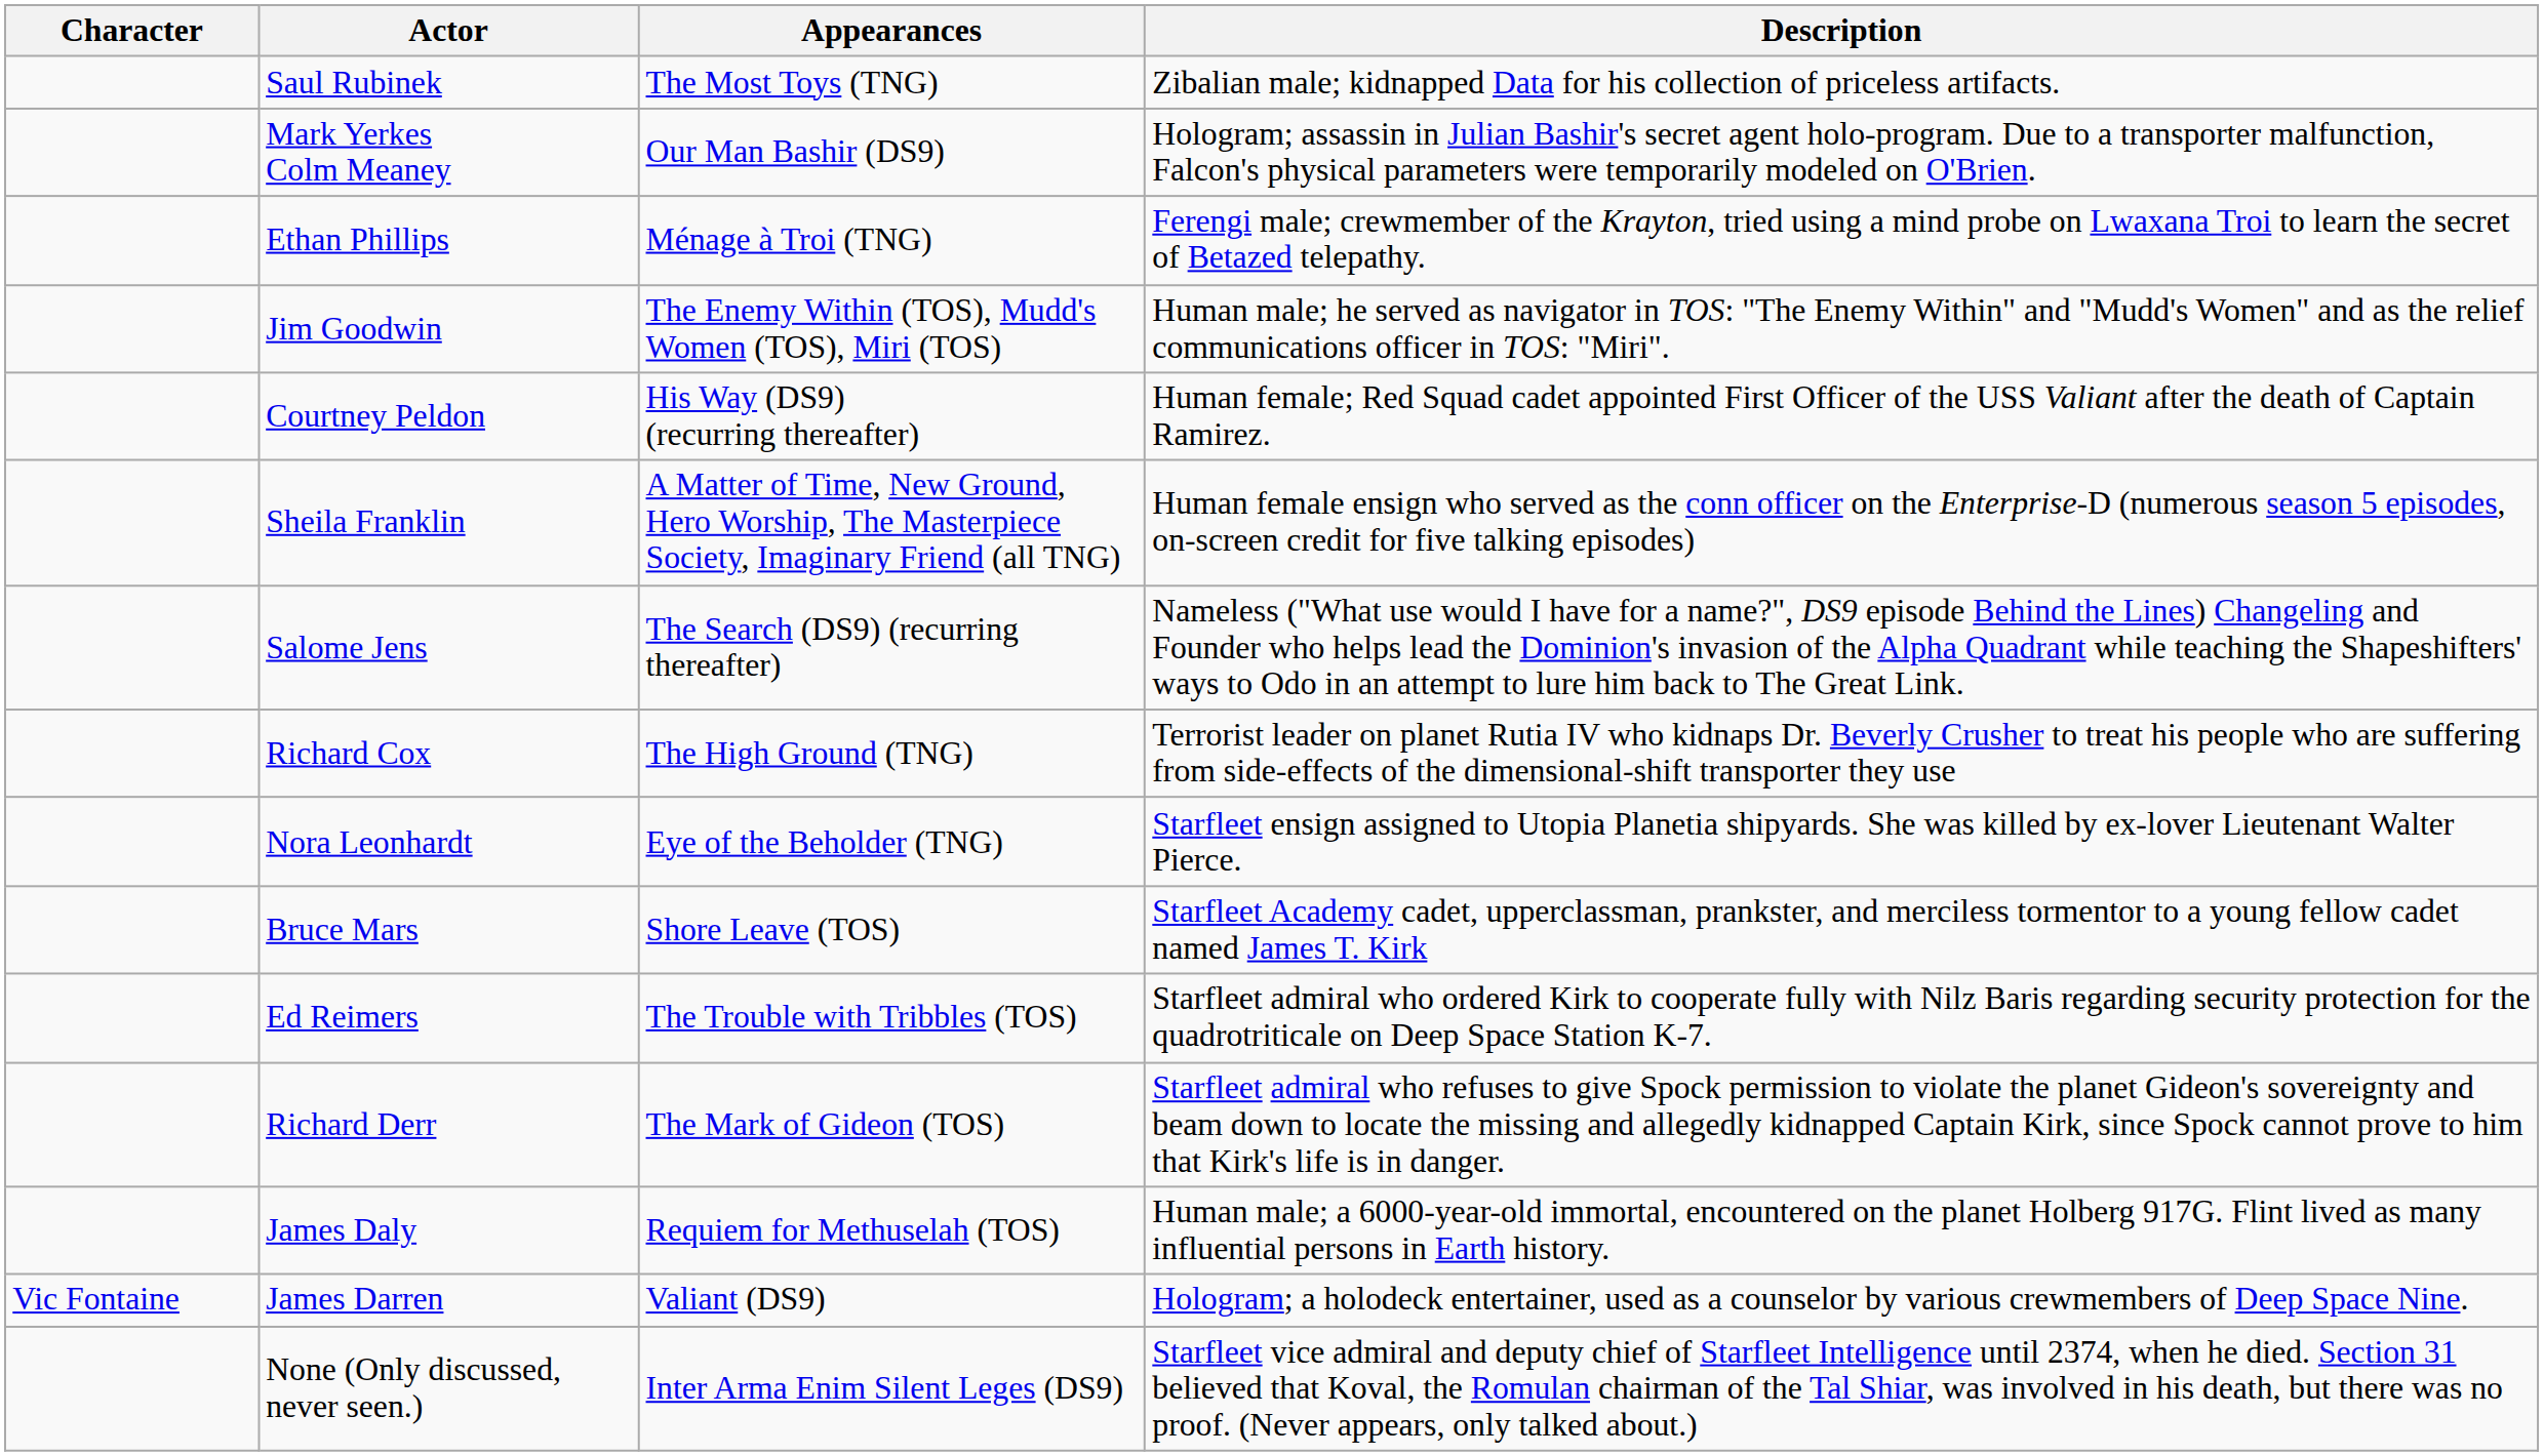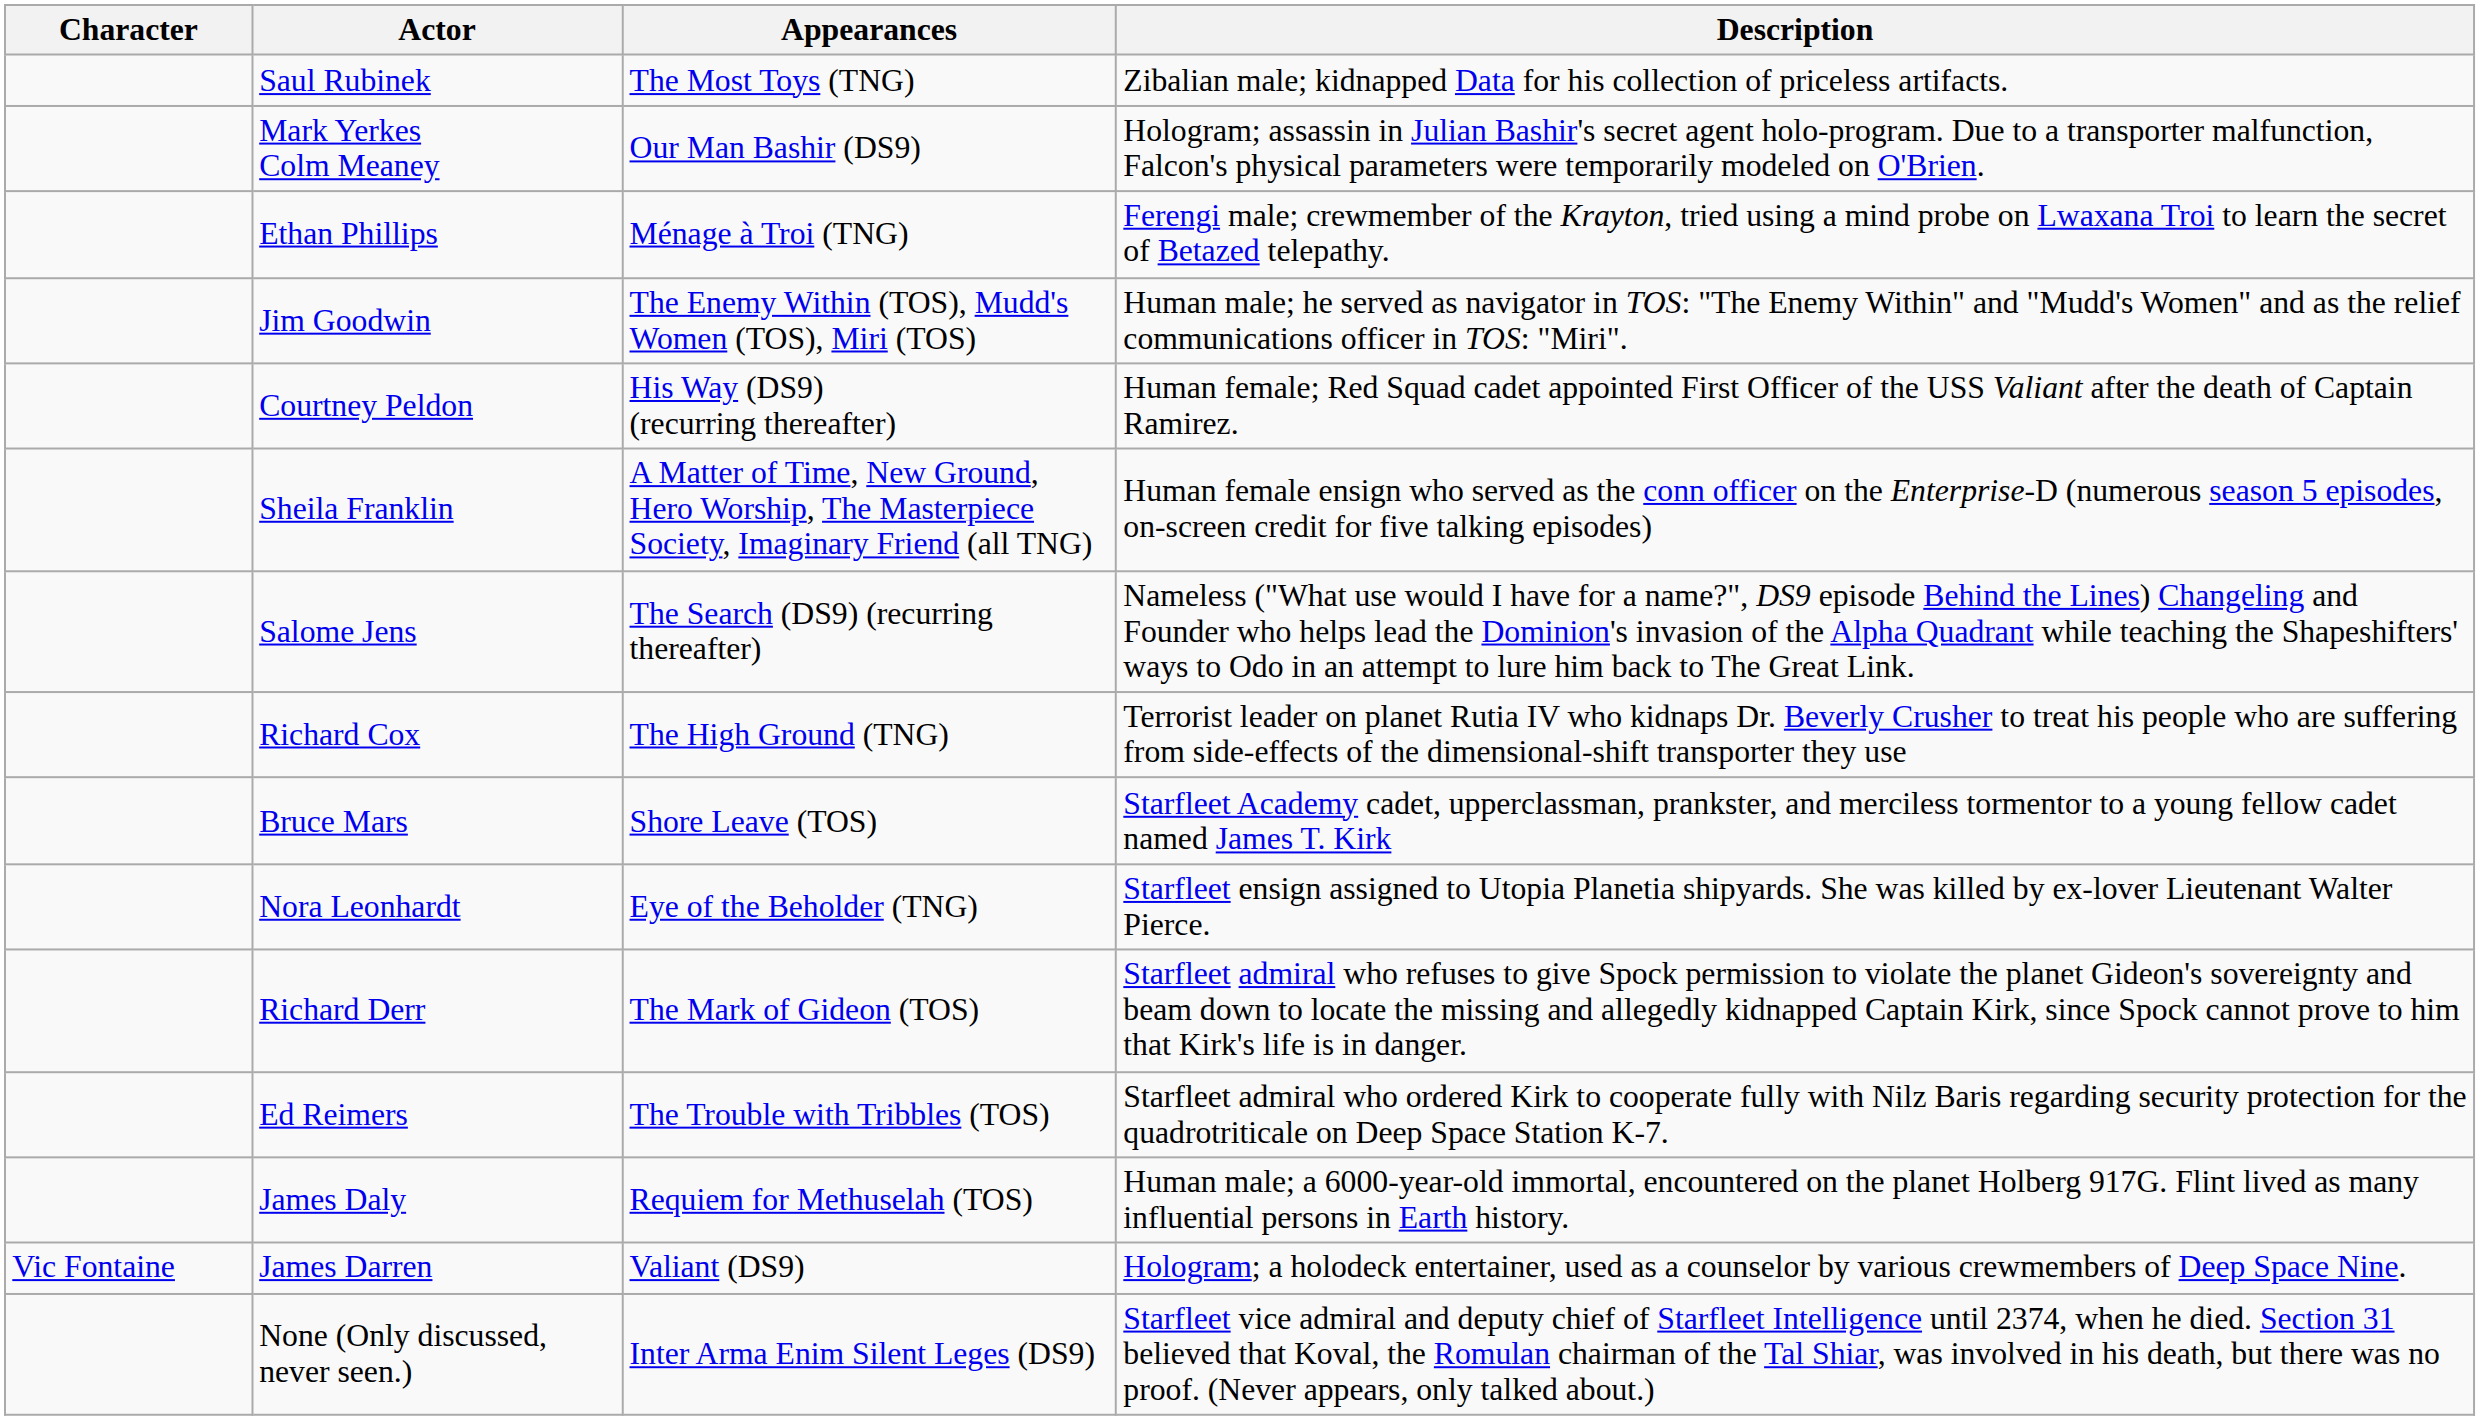rows swapped: Nora Leonhardt <-> Bruce Mars
rows swapped: Richard Derr <-> Ed Reimers
